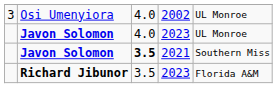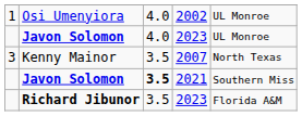Osi Umenyiora | column 1: 3 -> 1
+ row: 3 | Kenny Mainor | 3.5 | 2007 | North Texas
